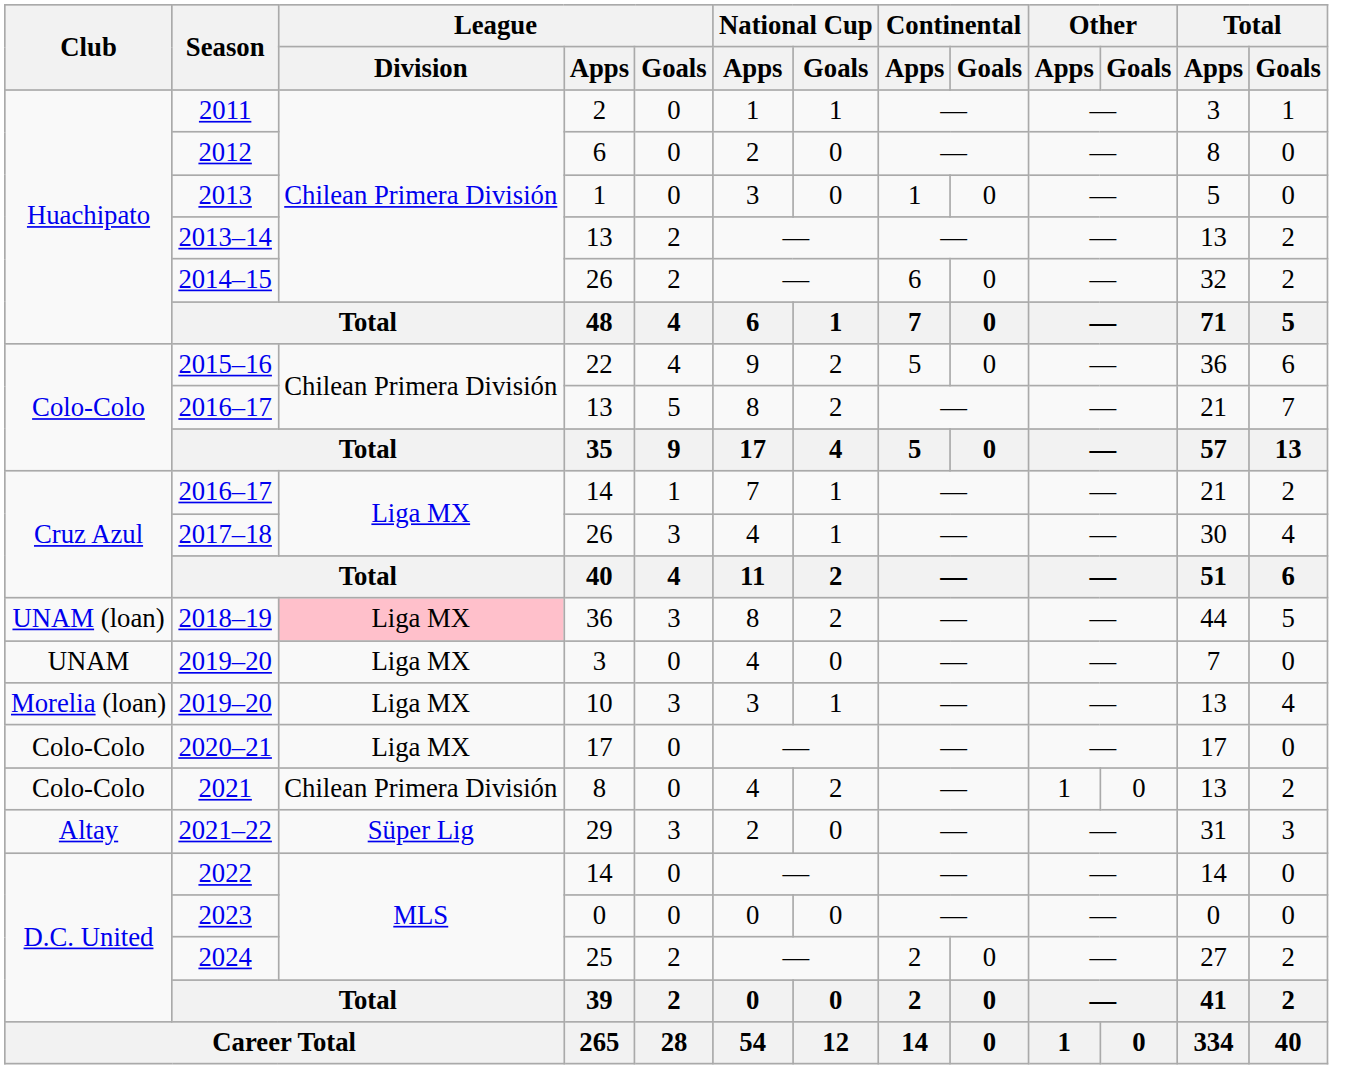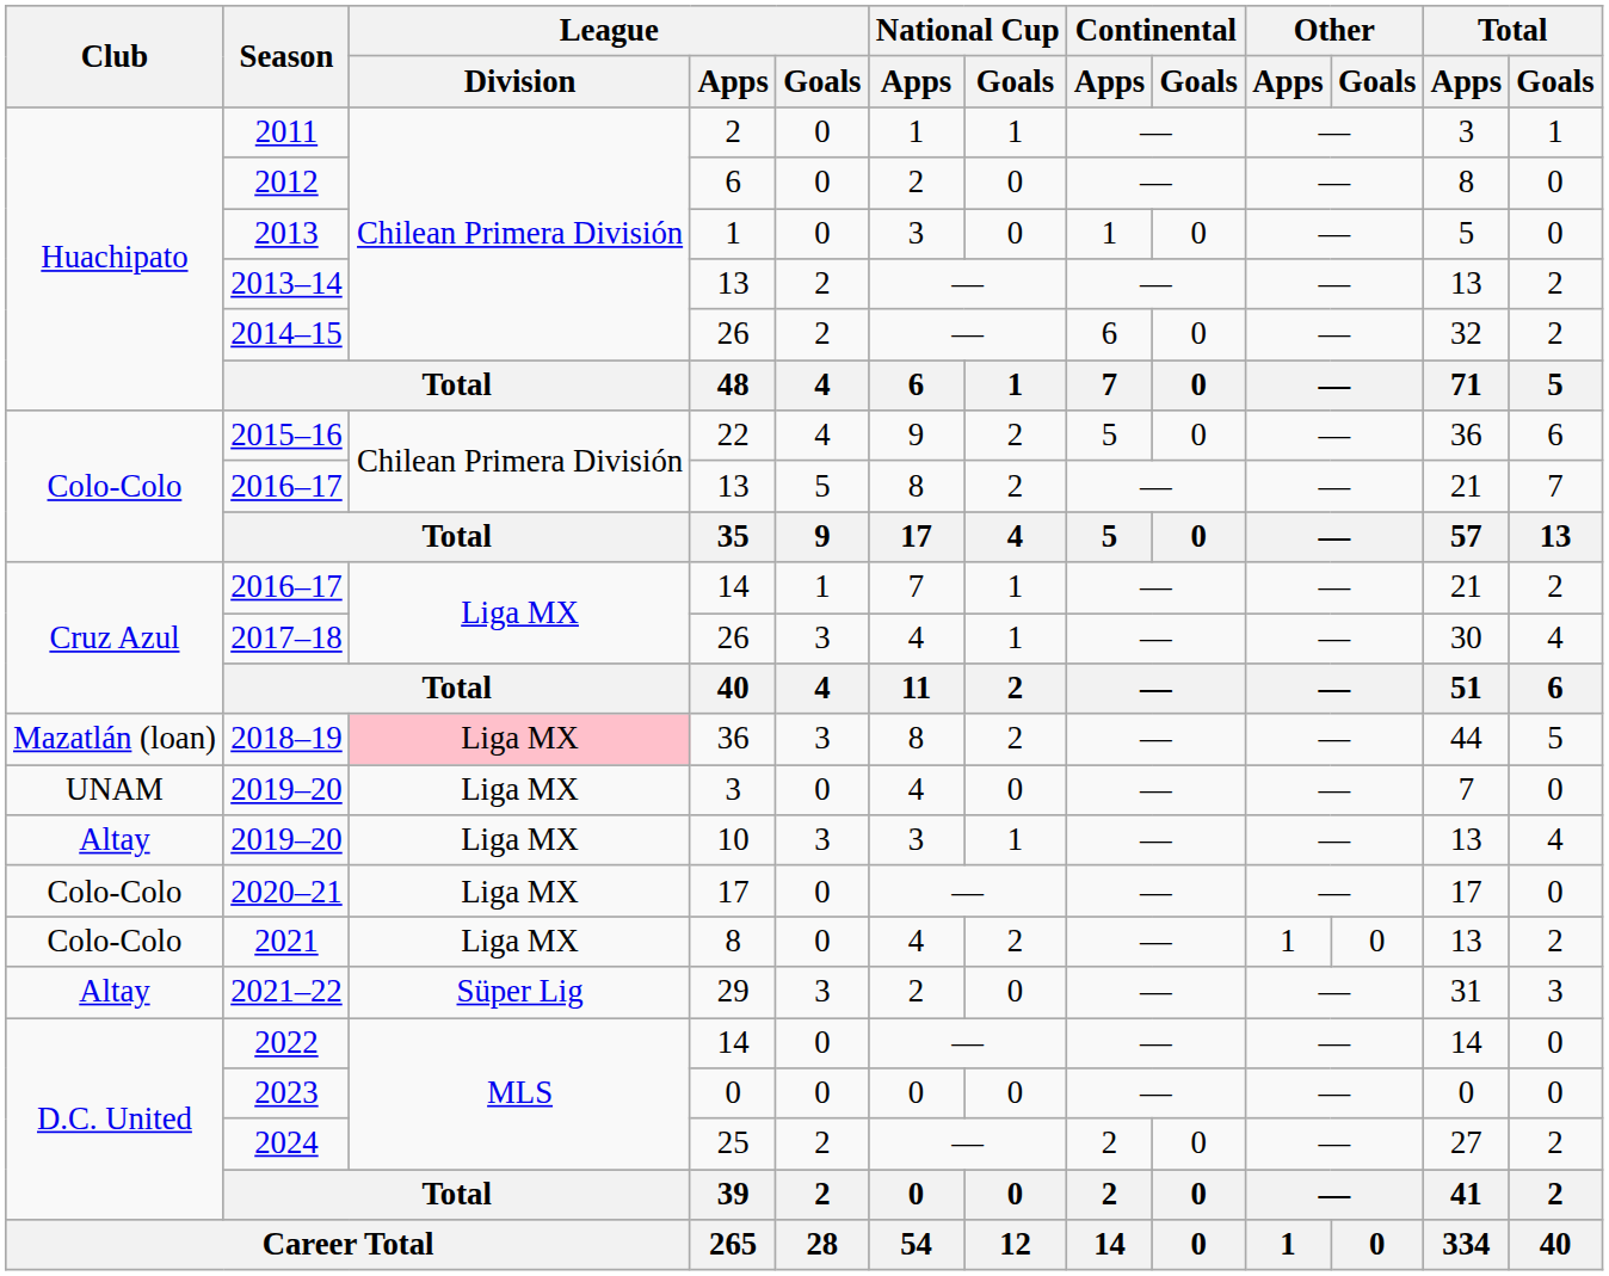2018–19 | Club: UNAM (loan) -> Mazatlán (loan)
2019–20 / 10 | Club: Morelia (loan) -> Altay
2021 | League / Division: Chilean Primera División -> Liga MX
